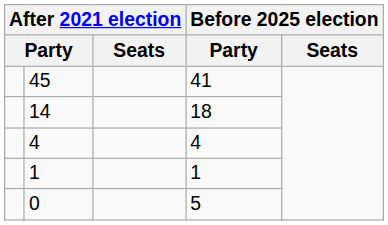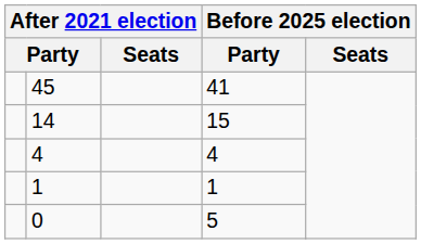14 | column 4: 18 -> 15
